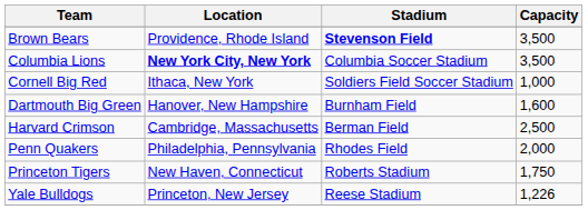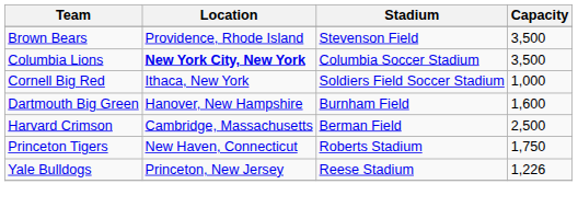Brown Bears | Stadium: bold -> normal
- row: Penn Quakers | Philadelphia, Pennsylvania | Rhodes Field | 2,000
